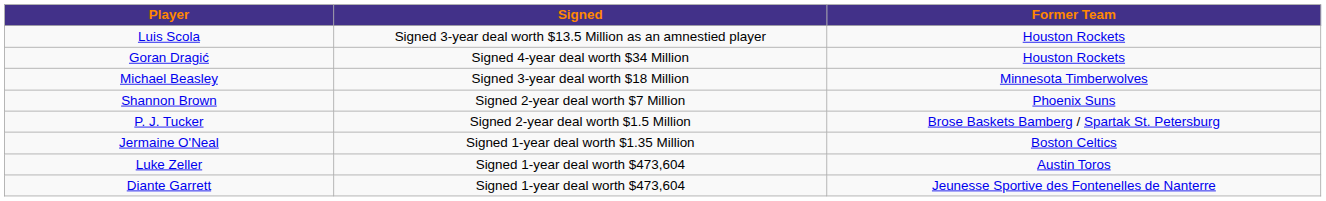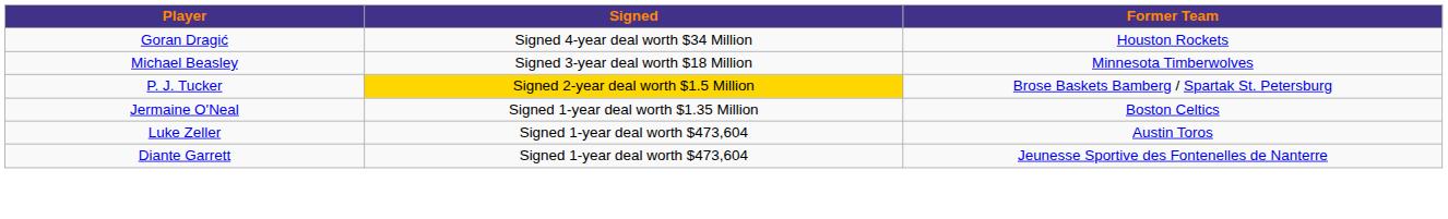- row: Luis Scola | Signed 3-year deal worth $13.5 Million as an amnestied player | Houston Rockets
- row: Shannon Brown | Signed 2-year deal worth $7 Million | Phoenix Suns
P. J. Tucker | Signed: no background -> gold background
